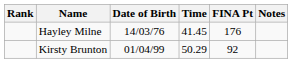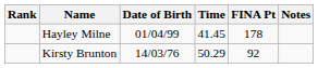Hayley Milne | Date of Birth: 14/03/76 -> 01/04/99
Hayley Milne | FINA Pt: 176 -> 178
Kirsty Brunton | Date of Birth: 01/04/99 -> 14/03/76
